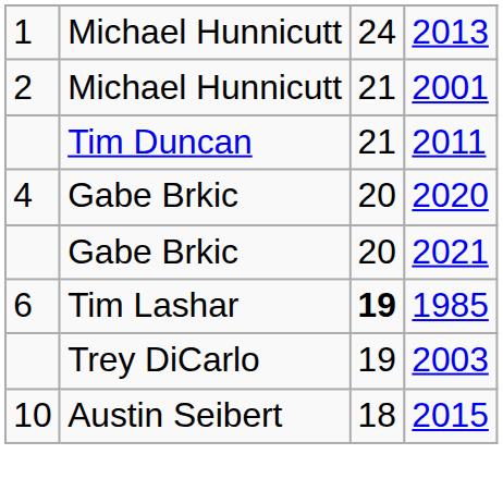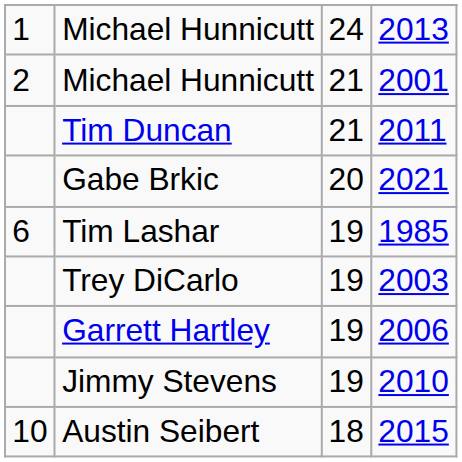- row: 4 | Gabe Brkic | 20 | 2020
1985 | column 3: bold -> normal
+ row: Garrett Hartley | 19 | 2006
+ row: Jimmy Stevens | 19 | 2010
